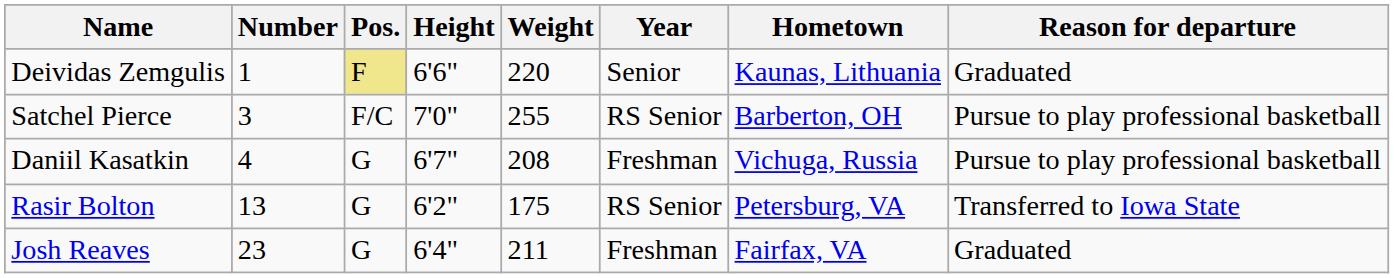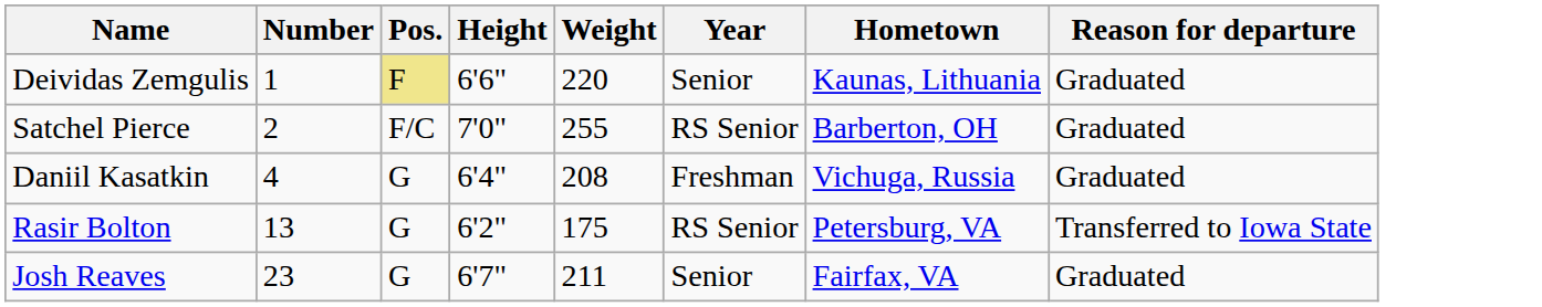Satchel Pierce | Number: 3 -> 2
Satchel Pierce | Reason for departure: Pursue to play professional basketball -> Graduated
Daniil Kasatkin | Height: 6'7" -> 6'4"
Daniil Kasatkin | Reason for departure: Pursue to play professional basketball -> Graduated
Josh Reaves | Height: 6'4" -> 6'7"
Josh Reaves | Year: Freshman -> Senior
